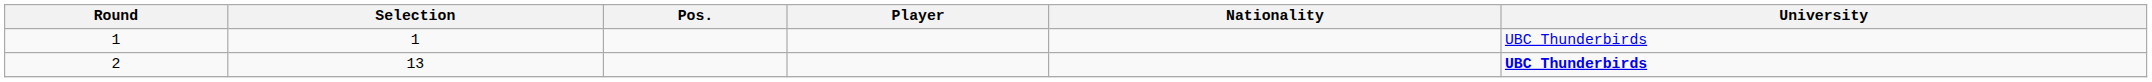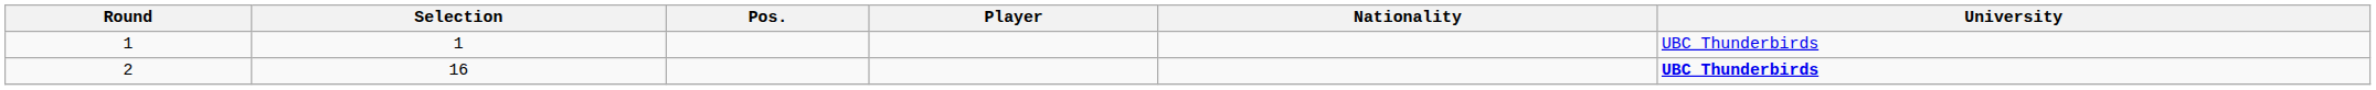2 | Selection: 13 -> 16
